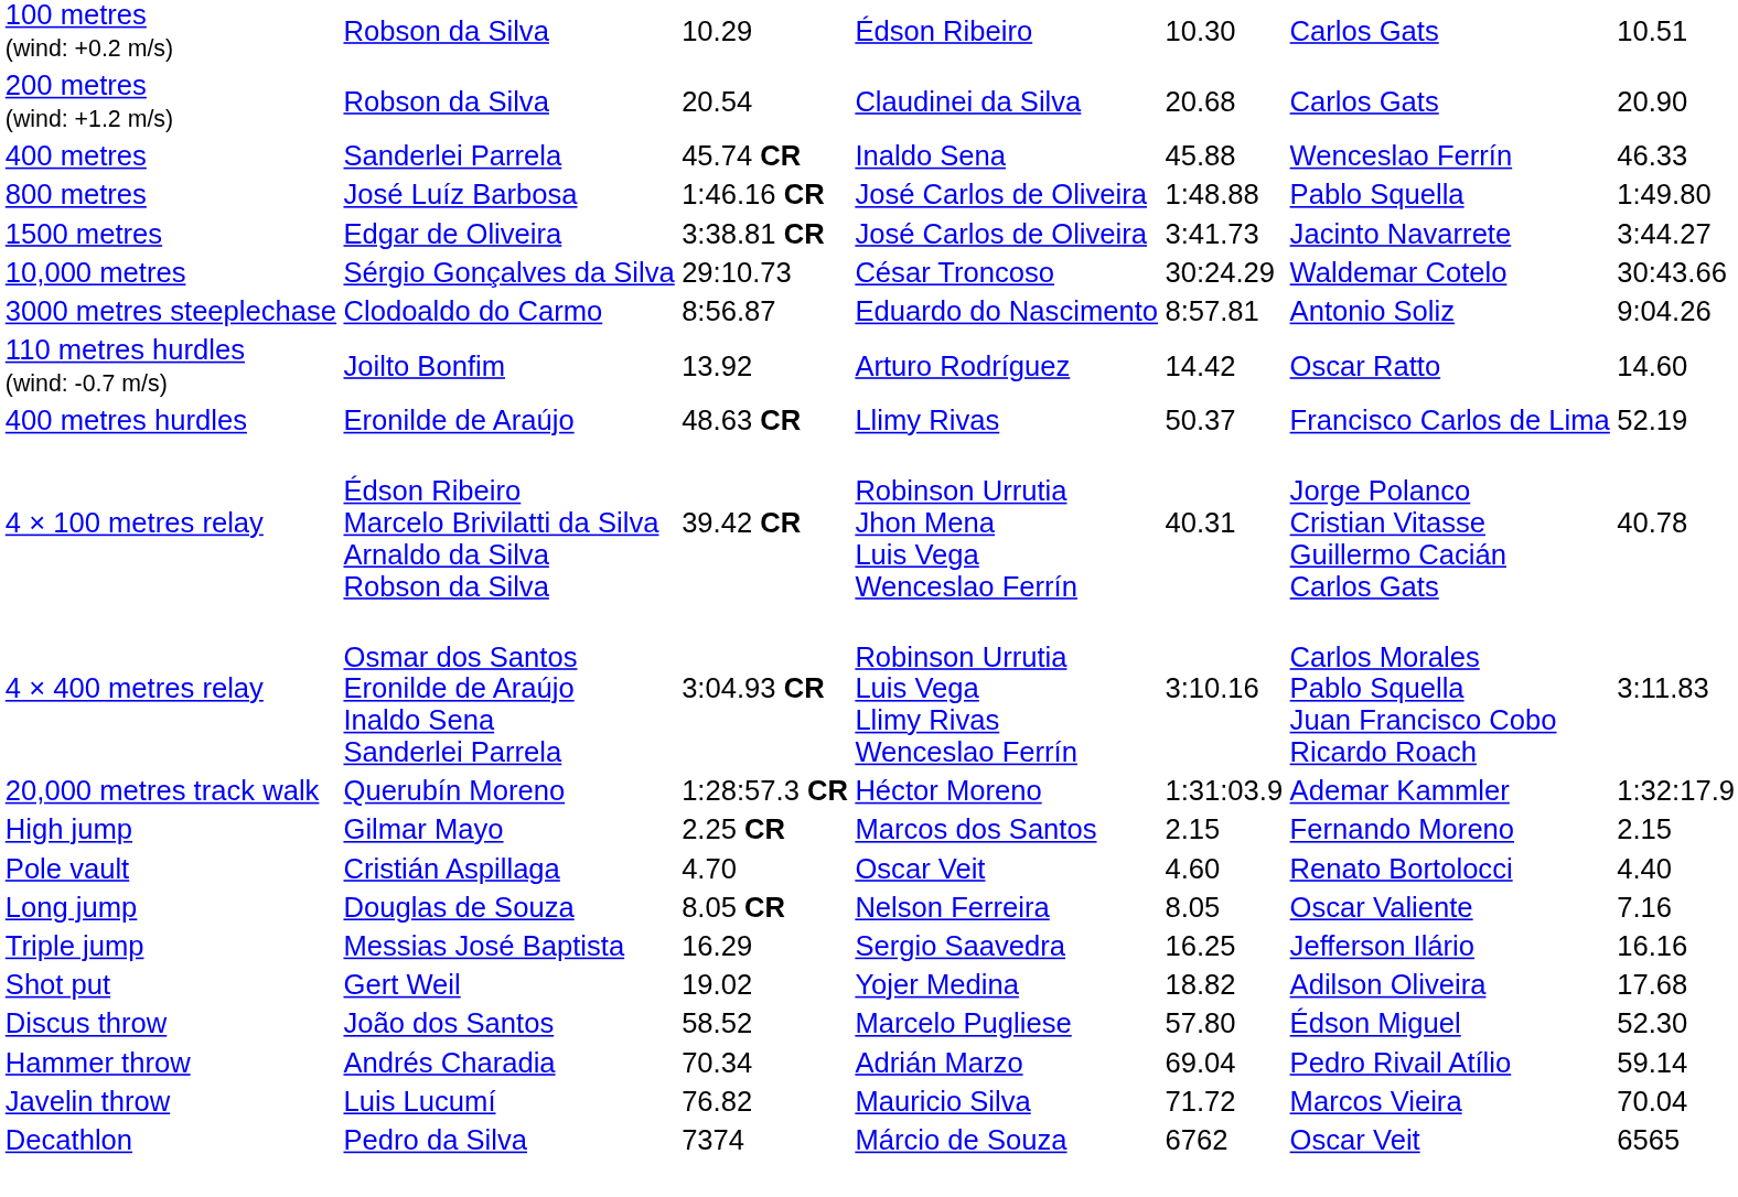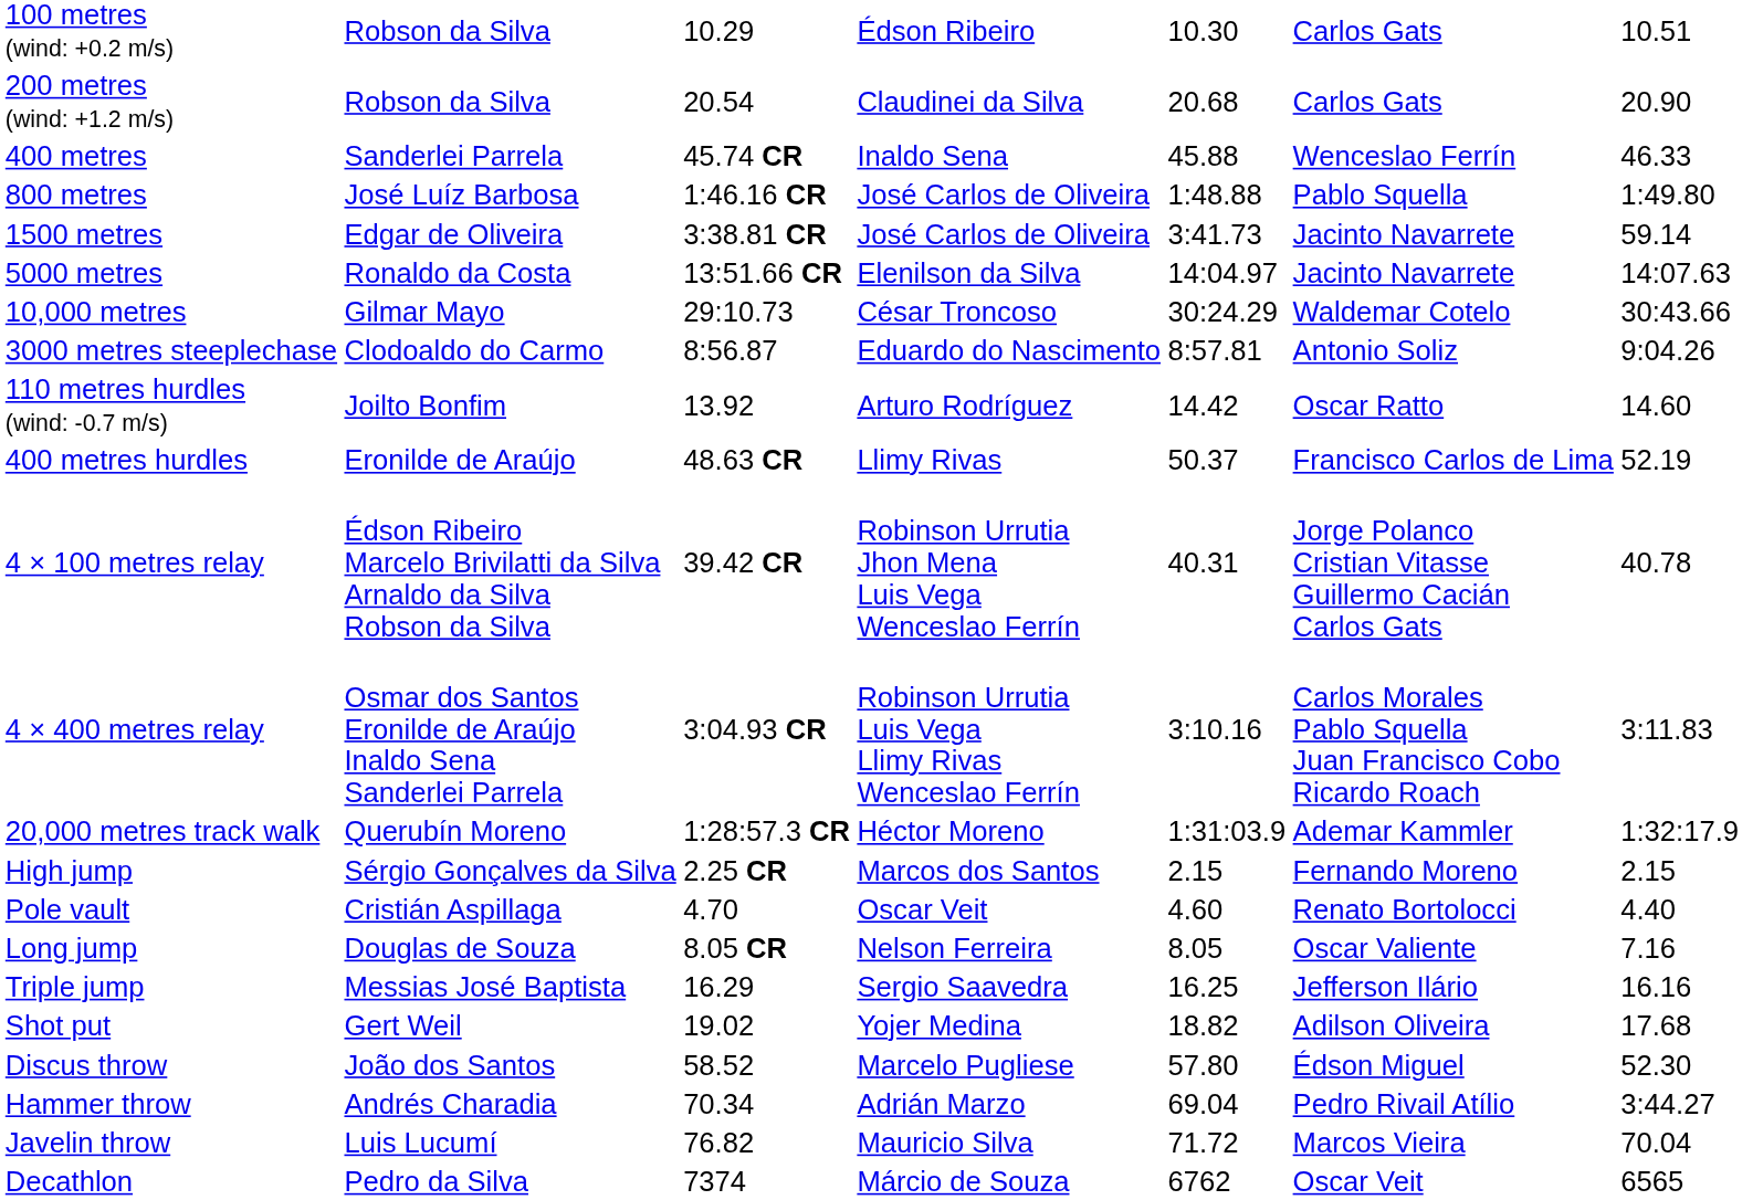1500 metres | column 7: 3:44.27 -> 59.14
+ row: 5000 metres | Ronaldo da Costa | 13:51.66 CR | Elenilson da Silva | 14:04.97 | Jacinto Navarrete | 14:07.63
10,000 metres | column 2: Sérgio Gonçalves da Silva -> Gilmar Mayo
High jump | column 2: Gilmar Mayo -> Sérgio Gonçalves da Silva
Hammer throw | column 7: 59.14 -> 3:44.27
